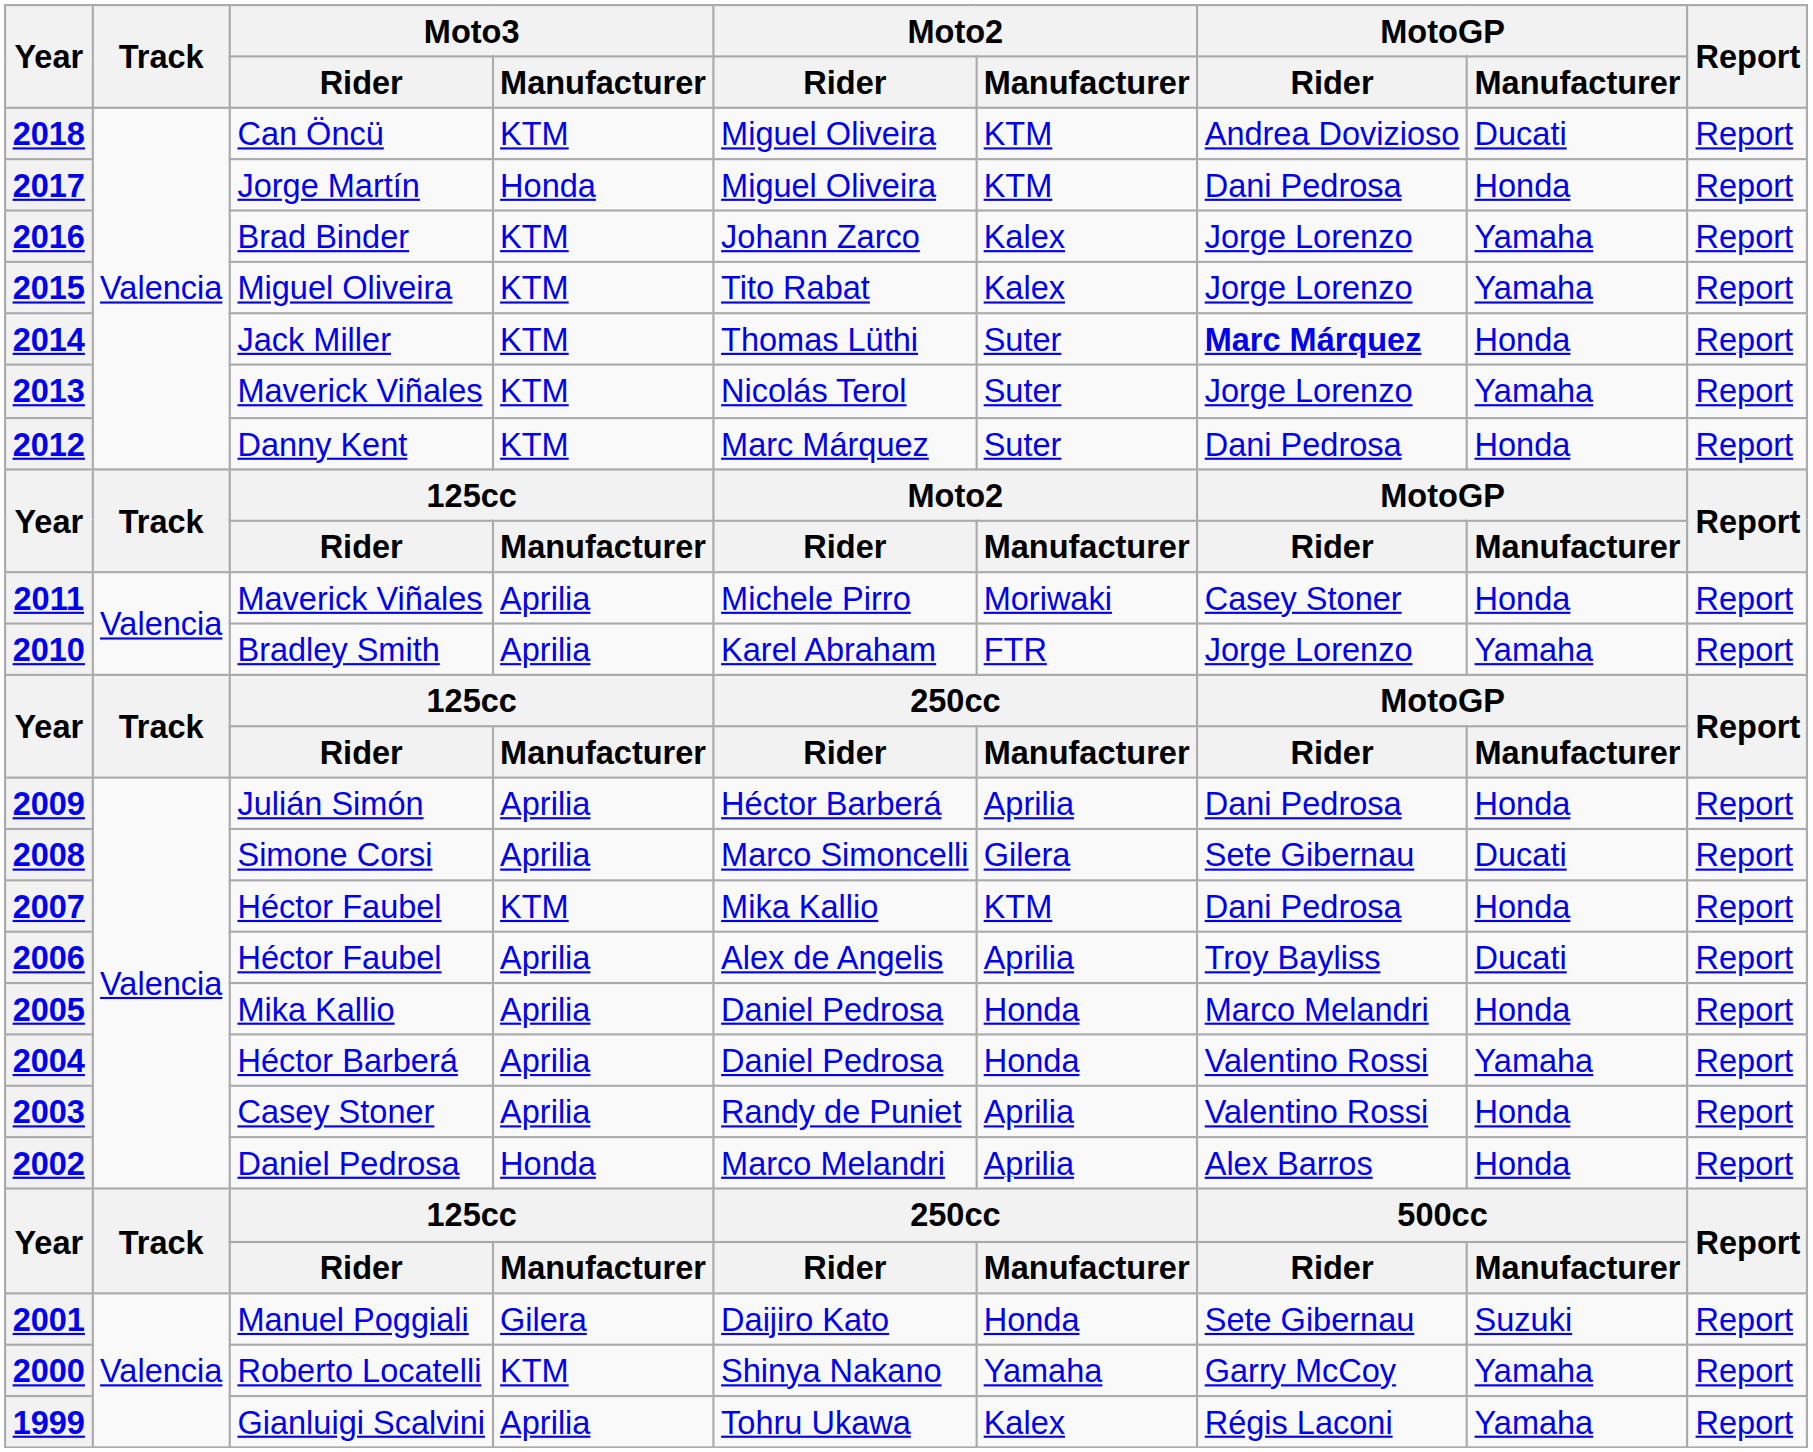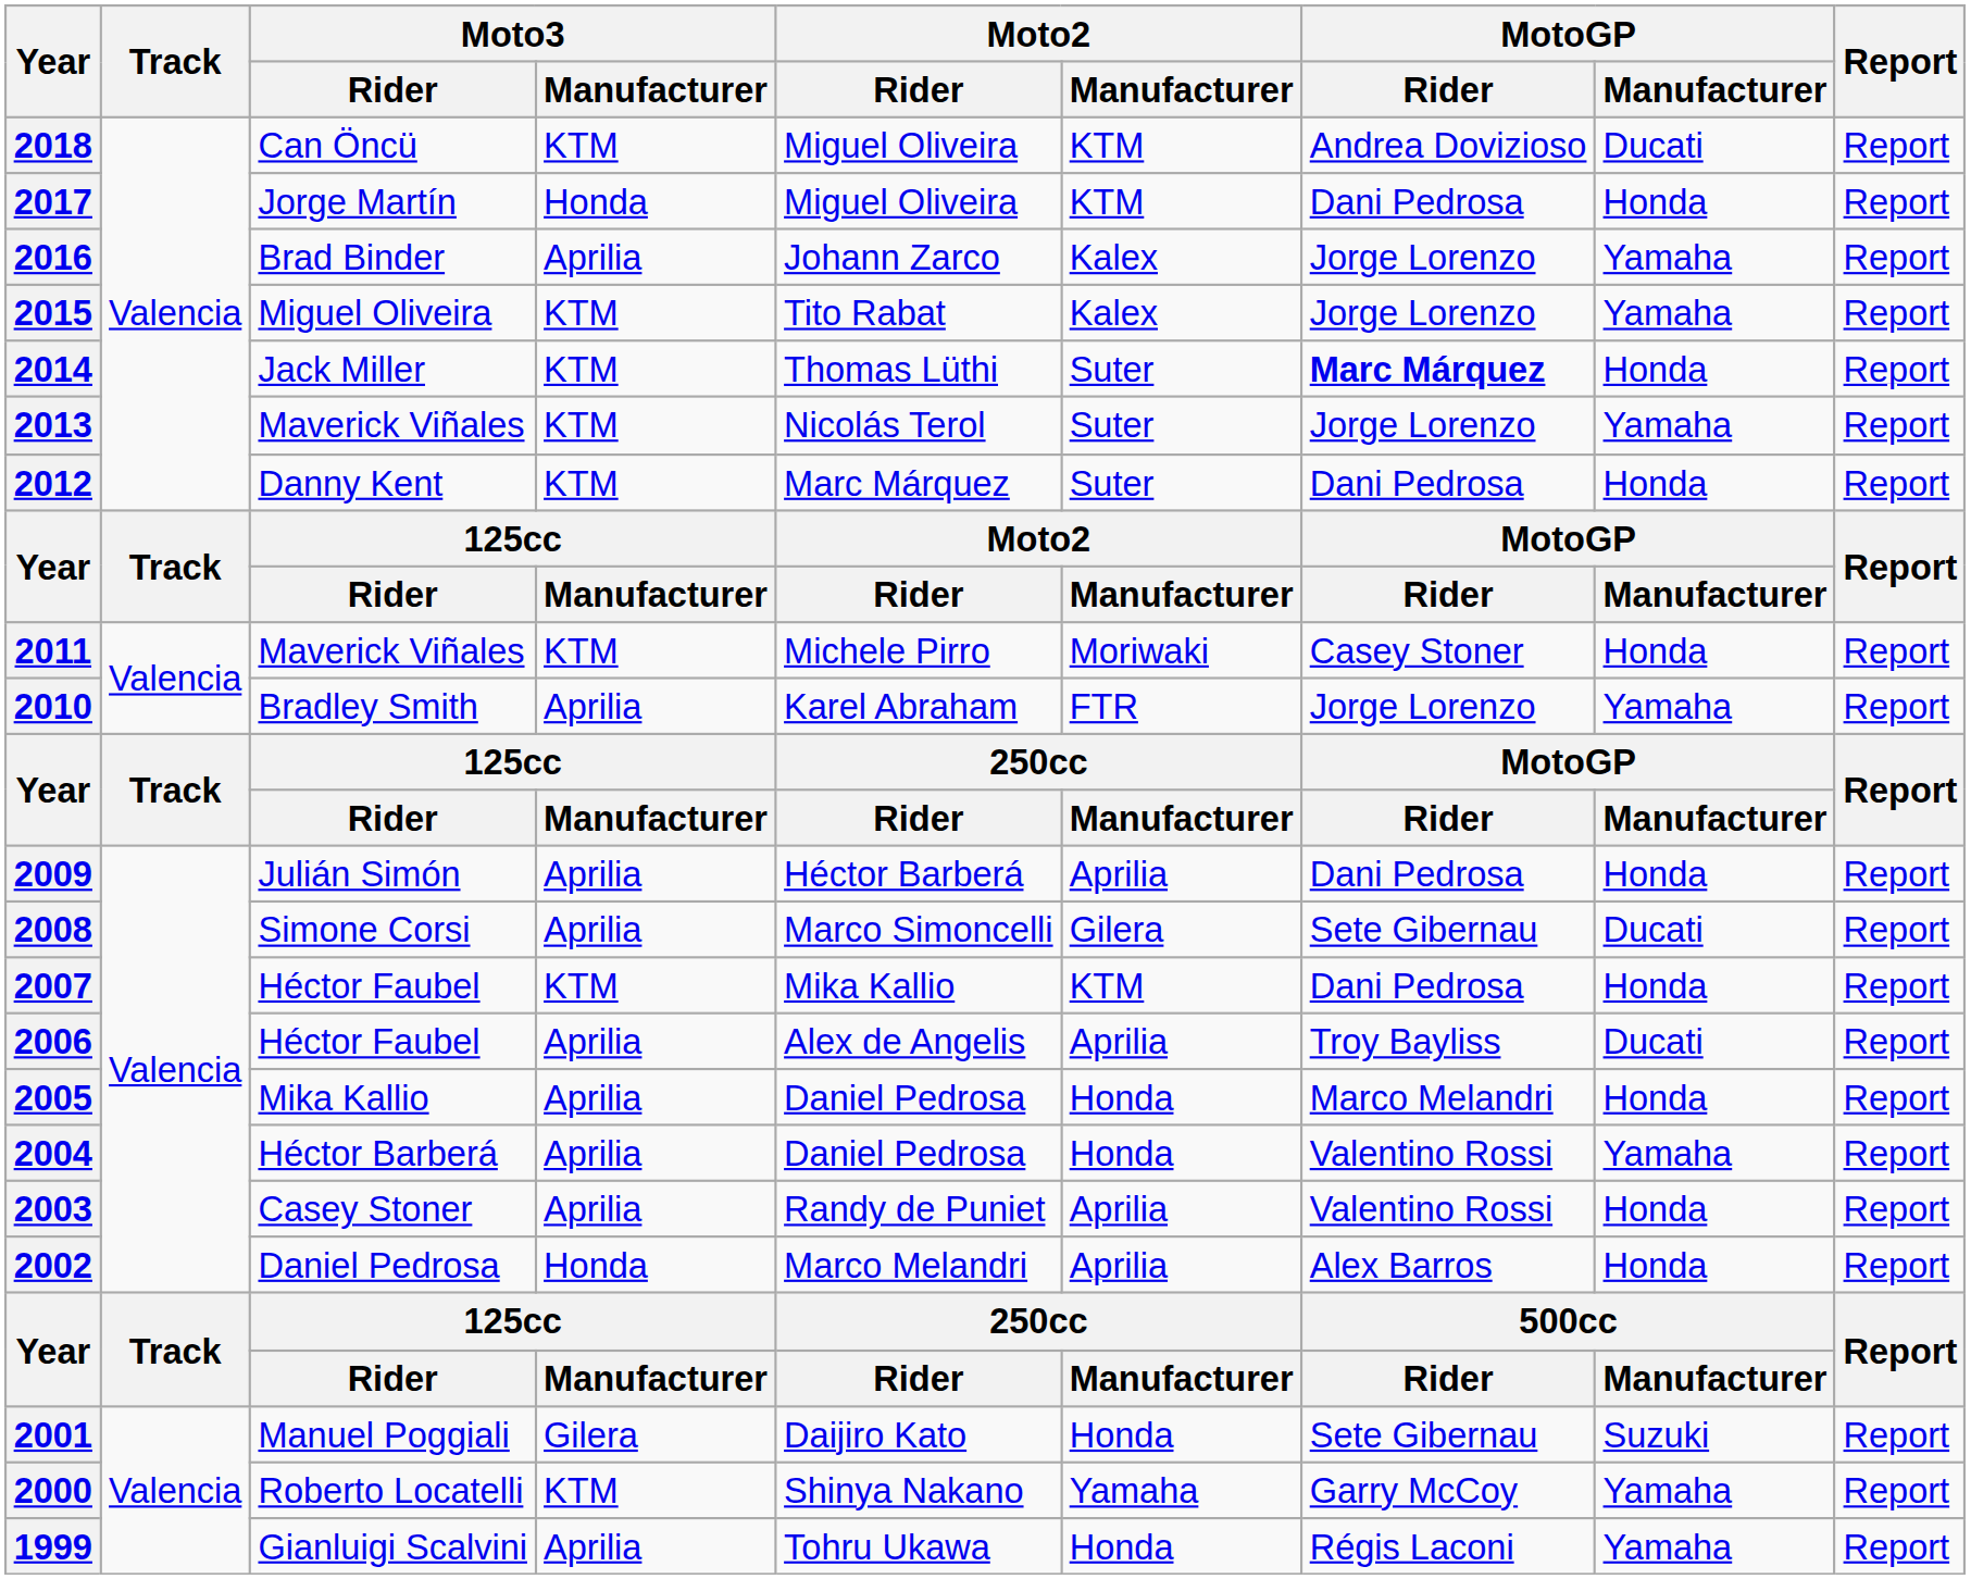2016 | Moto3 / Manufacturer: KTM -> Aprilia
2011 | Moto3 / Manufacturer: Aprilia -> KTM
1999 | Moto2 / Manufacturer: Kalex -> Honda
